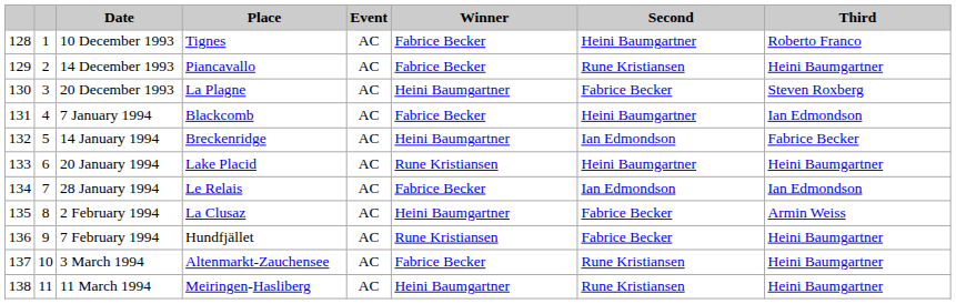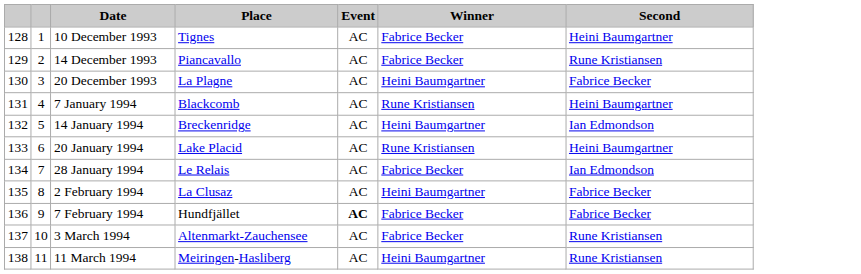- column: Third | Roberto Franco | Heini Baumgartner | Steven Roxberg | Ian Edmondson | Fabrice Becker | Heini Baumgartner | Ian Edmondson | Armin Weiss | Heini Baumgartner | Heini Baumgartner | Heini Baumgartner
7 January 1994 | Winner: Fabrice Becker -> Rune Kristiansen
7 February 1994 | Event: normal -> bold
7 February 1994 | Winner: Rune Kristiansen -> Fabrice Becker
